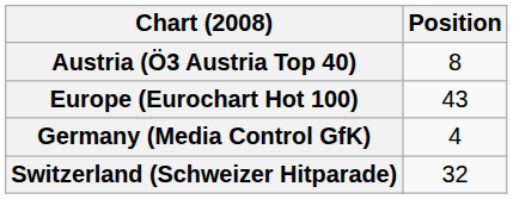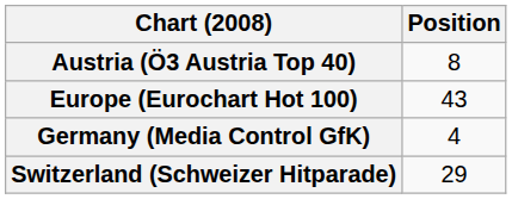Switzerland (Schweizer Hitparade) | Position: 32 -> 29
